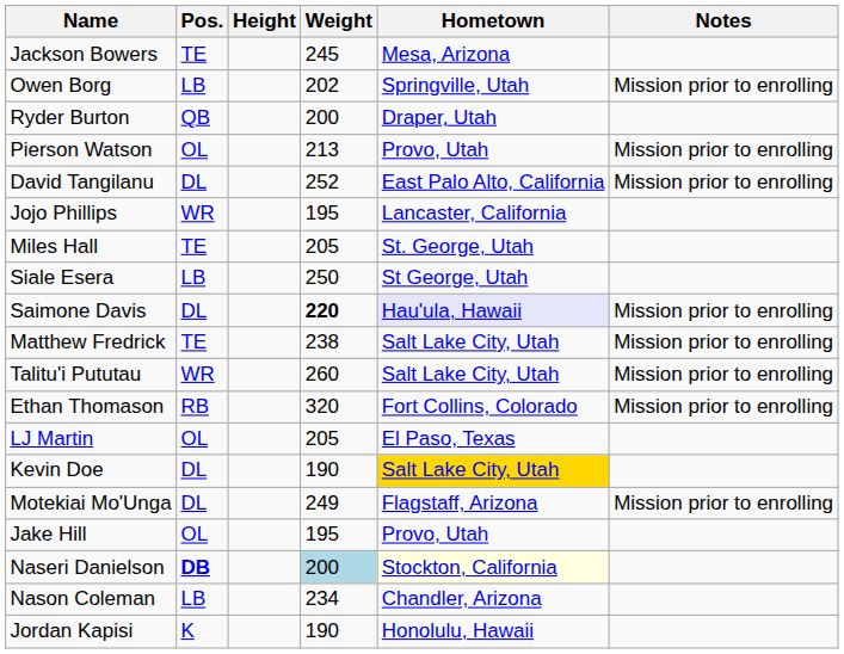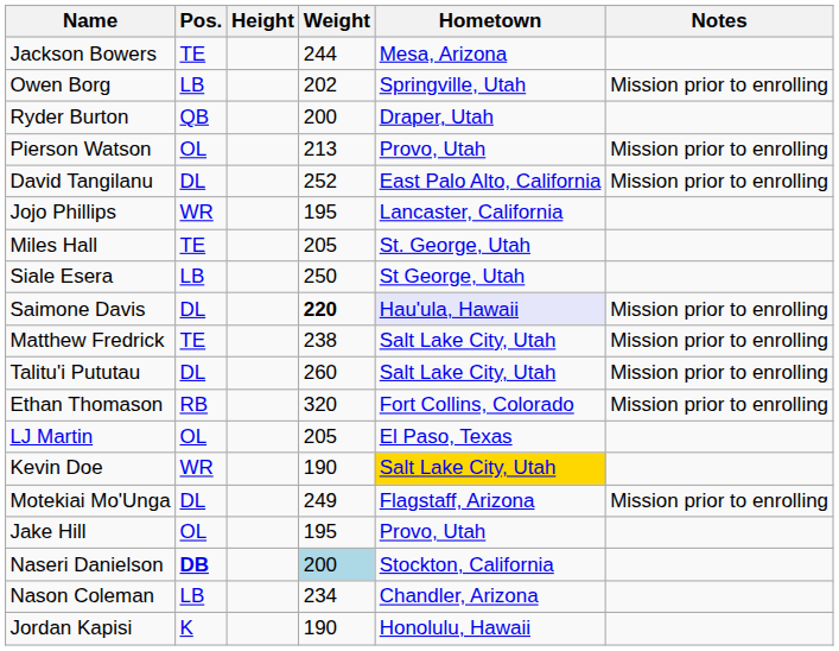Jackson Bowers | Weight: 245 -> 244
Talitu'i Pututau | Pos.: WR -> DL
Kevin Doe | Pos.: DL -> WR
Naseri Danielson | Hometown: lightyellow background -> no background
